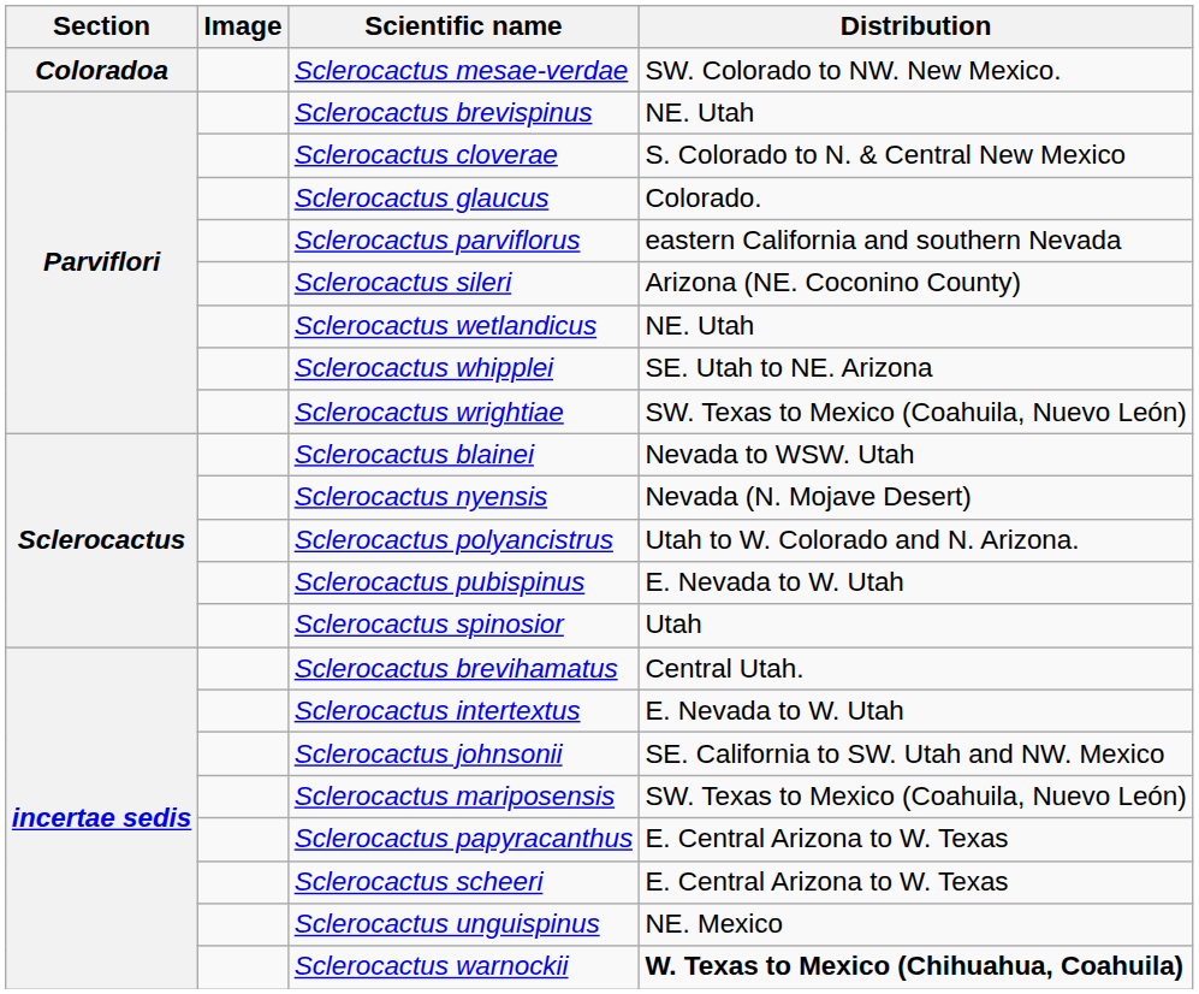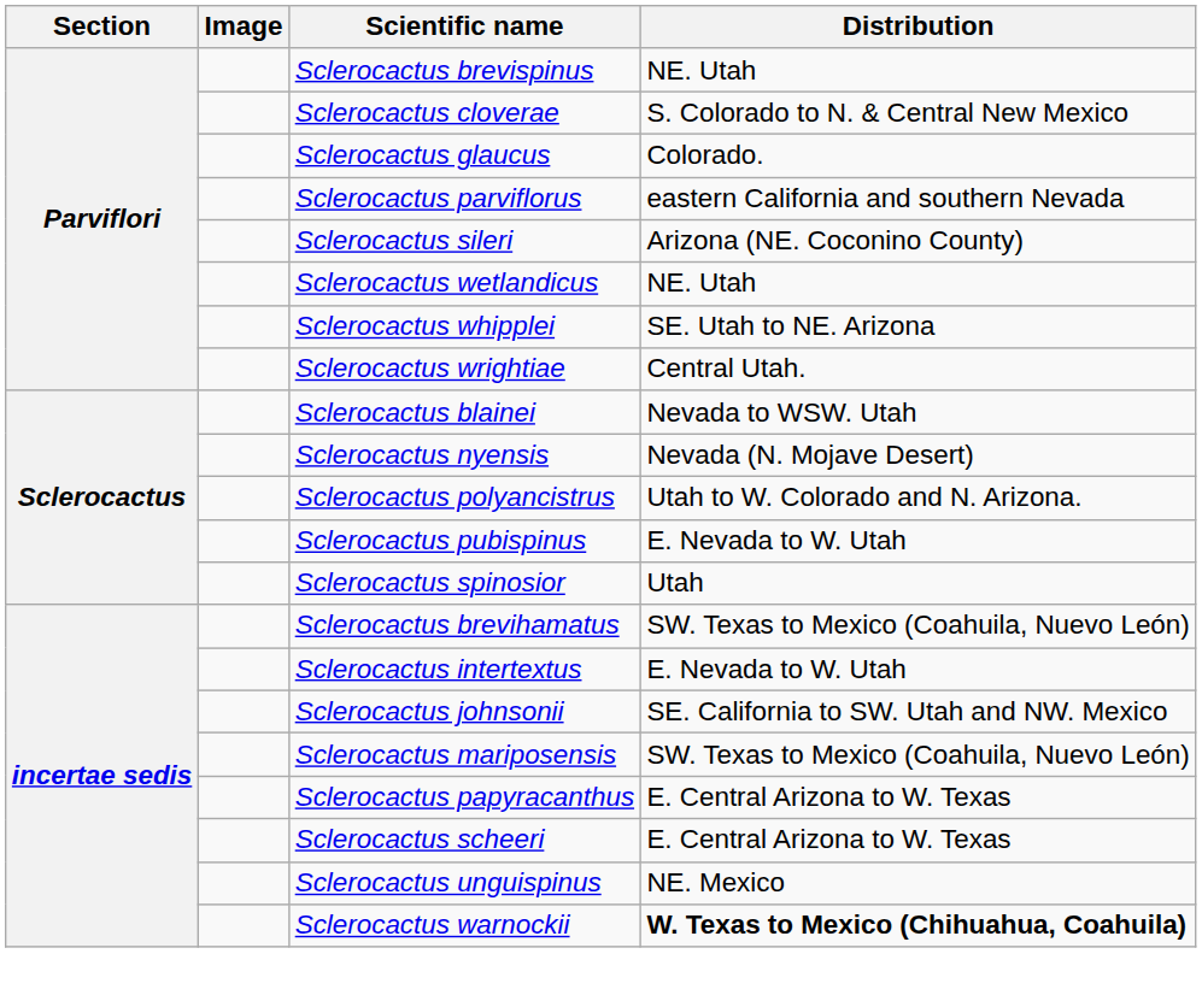- row: Coloradoa | Sclerocactus mesae-verdae | SW. Colorado to NW. New Mexico.
Sclerocactus wrightiae | Distribution: SW. Texas to Mexico (Coahuila, Nuevo León) -> Central Utah.
Sclerocactus brevihamatus | Distribution: Central Utah. -> SW. Texas to Mexico (Coahuila, Nuevo León)
